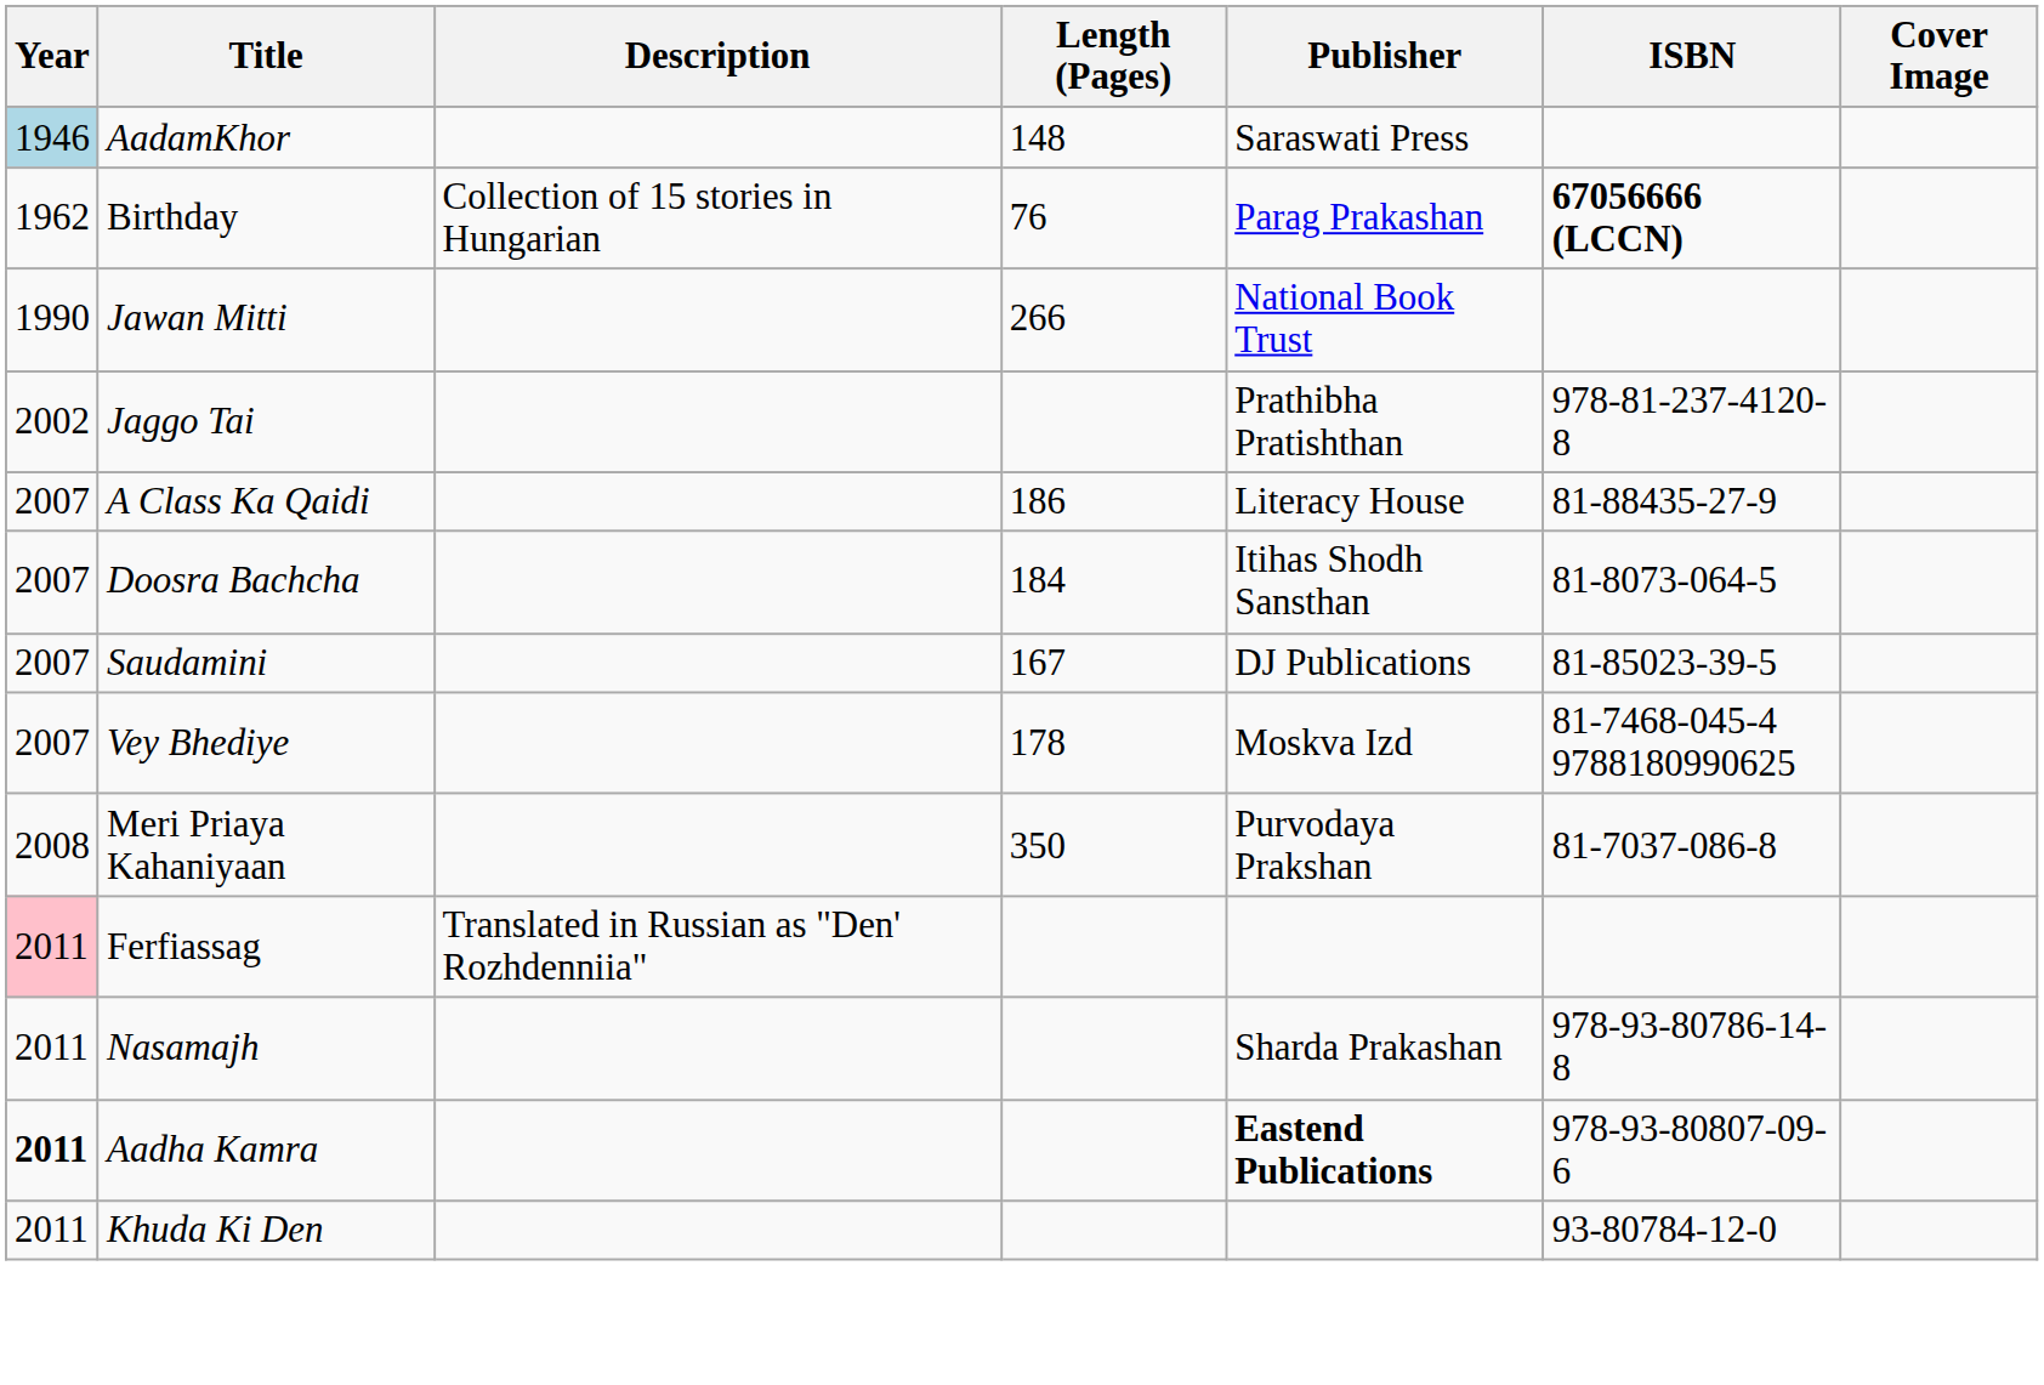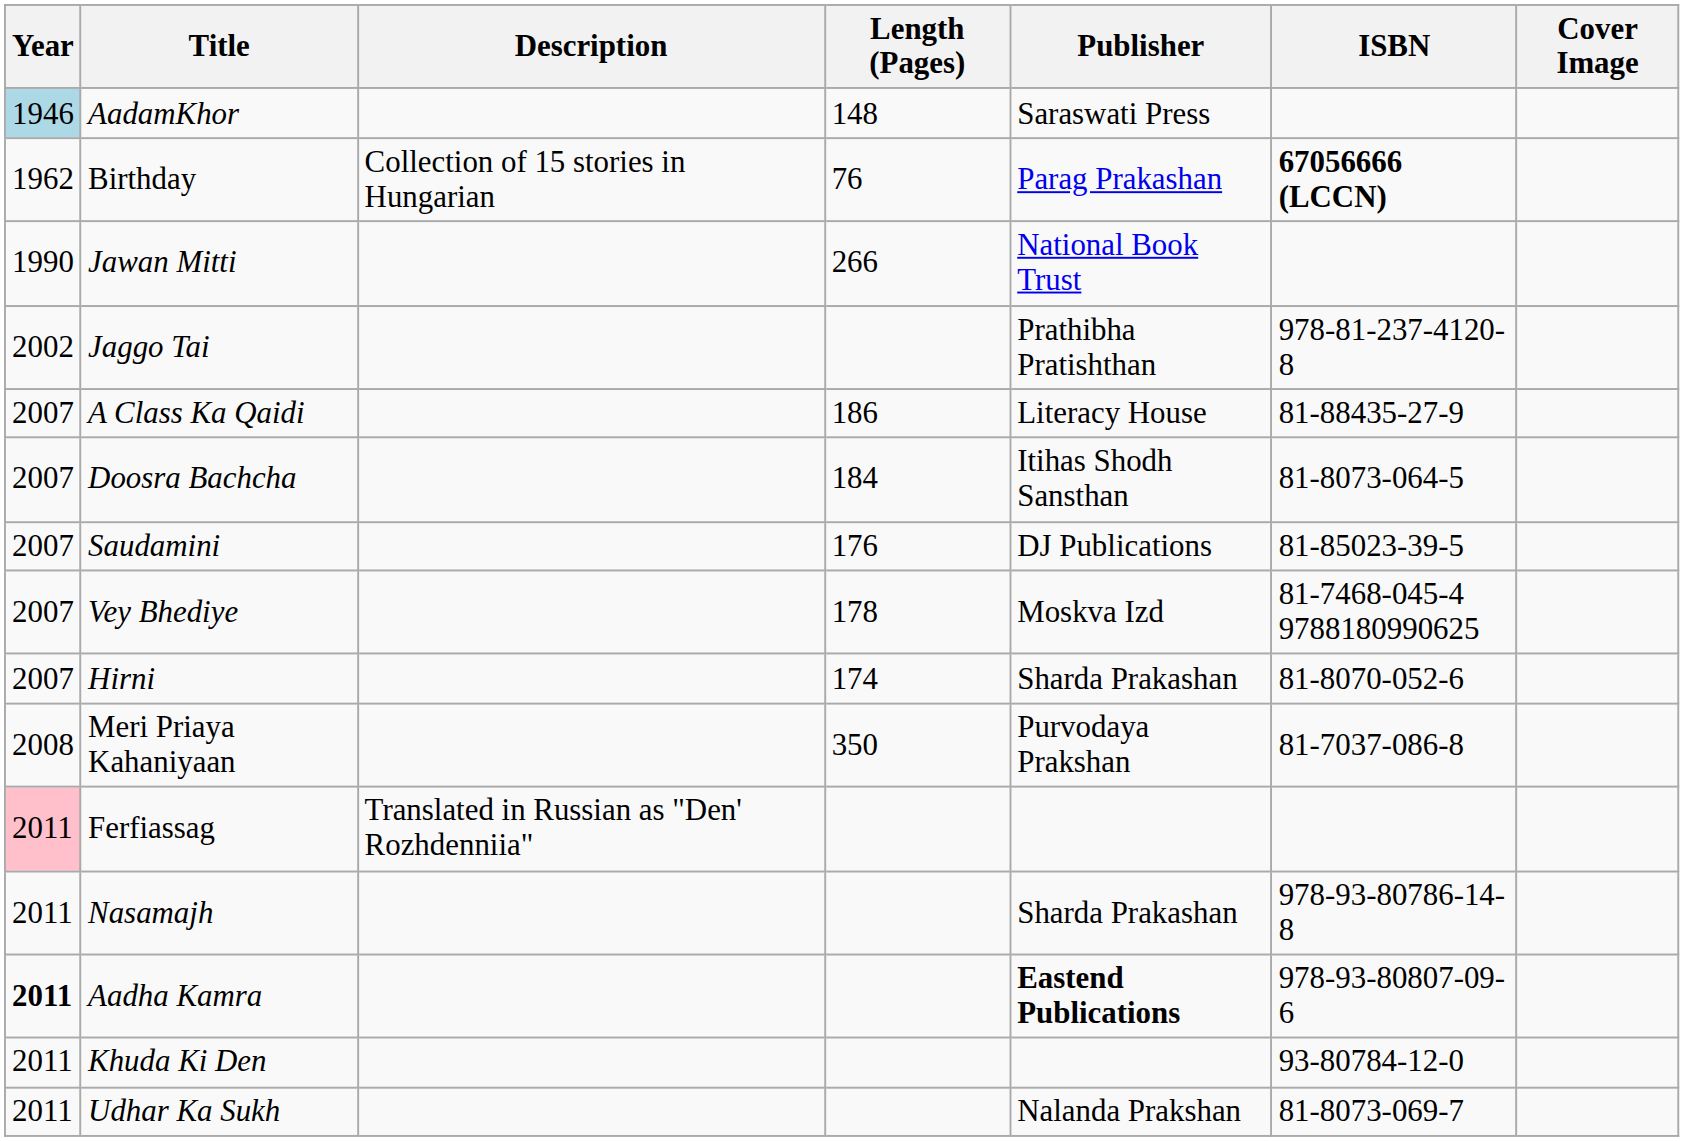Saudamini | Length (Pages): 167 -> 176
+ row: 2007 | Hirni | 174 | Sharda Prakashan | 81-8070-052-6
+ row: 2011 | Udhar Ka Sukh | Nalanda Prakshan | 81-8073-069-7
